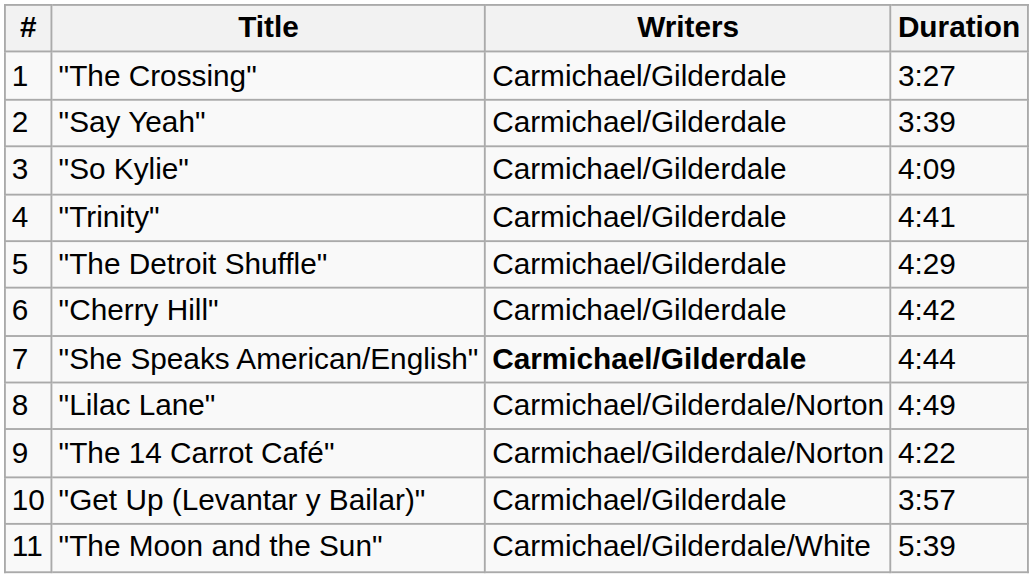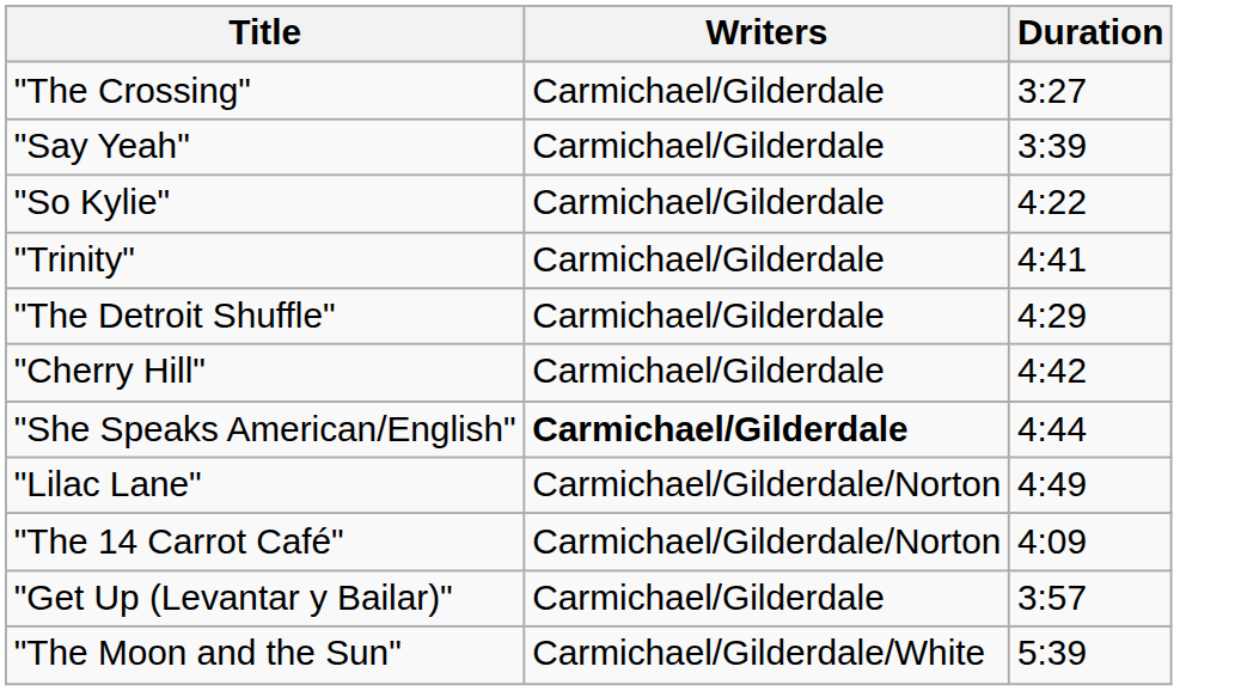- column: # | 1 | 2 | 3 | 4 | 5 | 6 | 7 | 8 | 9 | 10 | 11
"So Kylie" | Duration: 4:09 -> 4:22
"The 14 Carrot Café" | Duration: 4:22 -> 4:09
